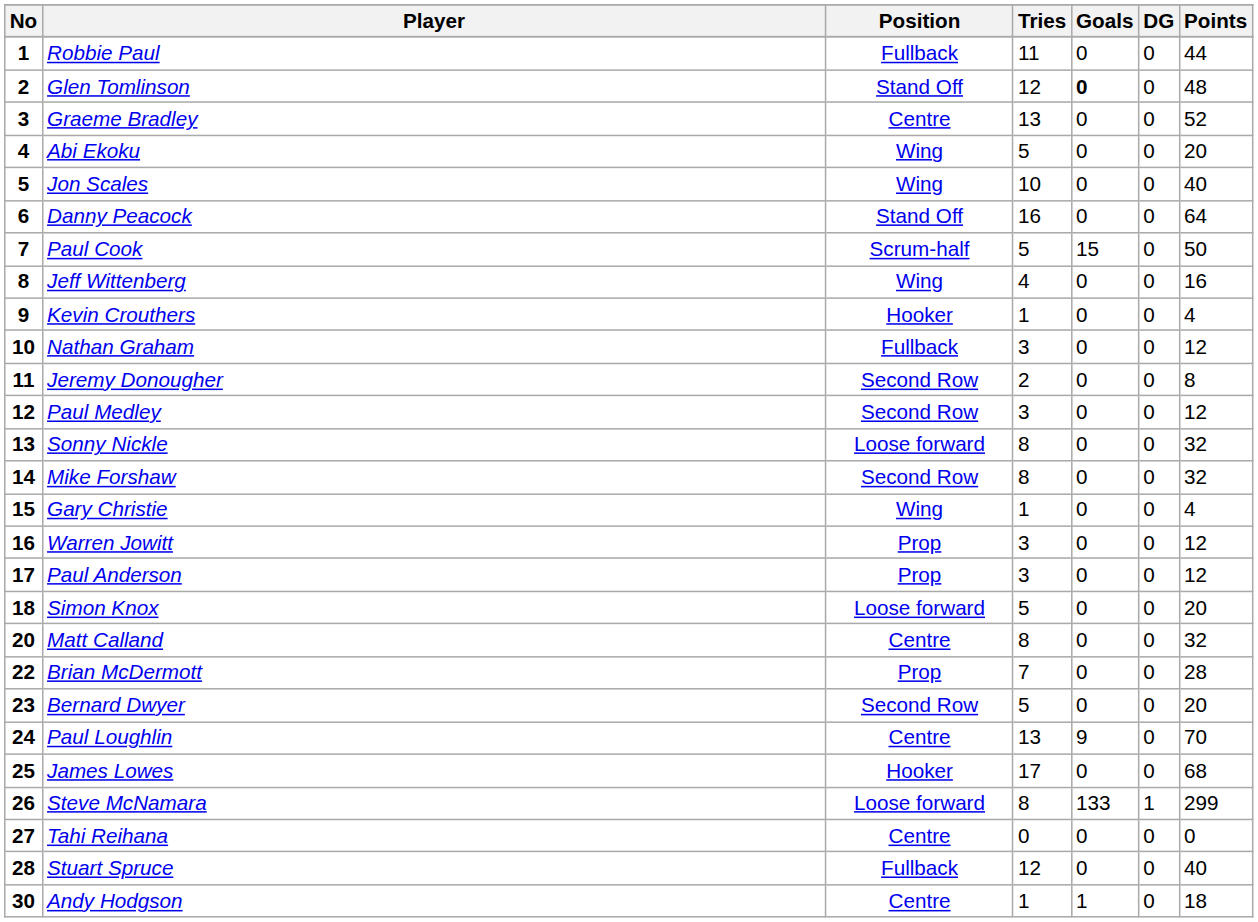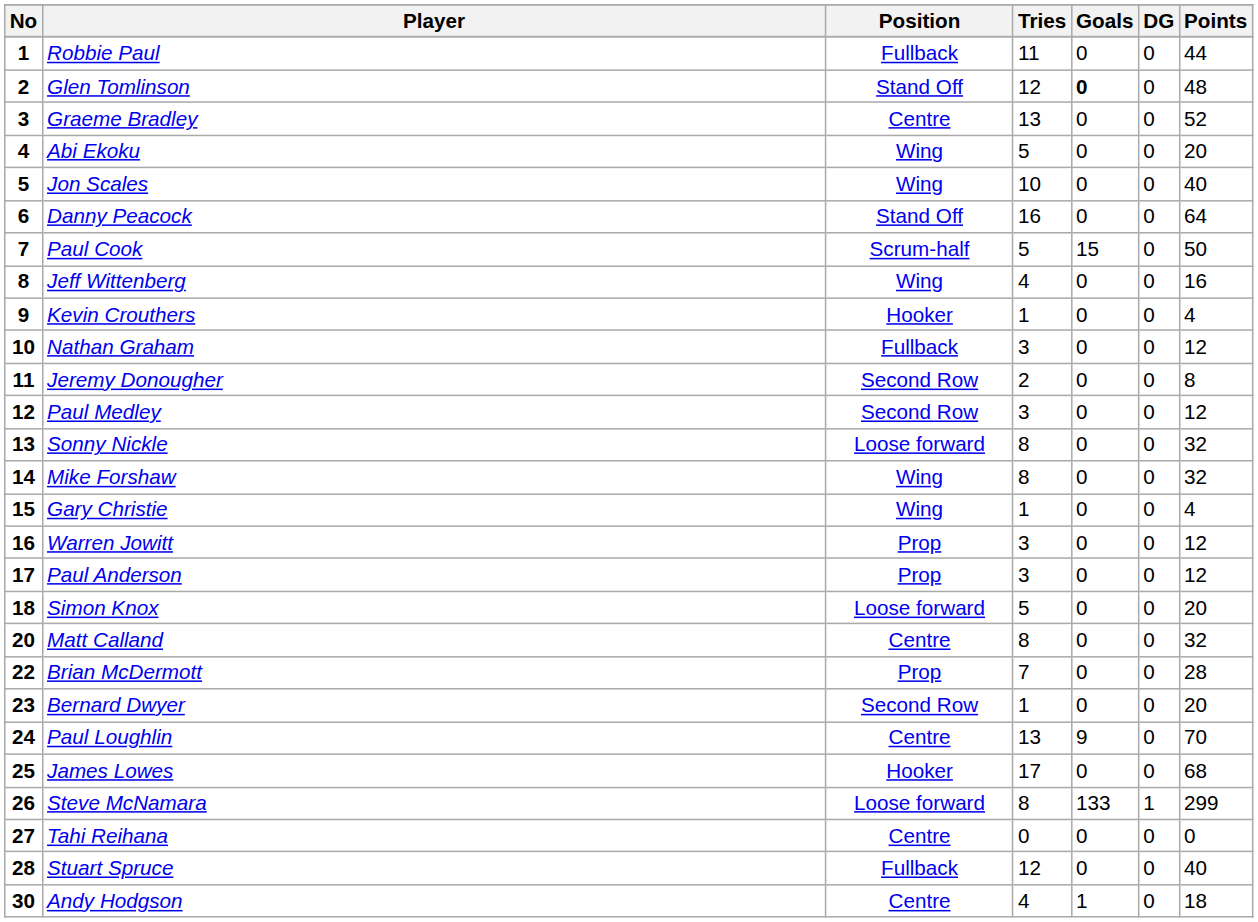Mike Forshaw | Position: Second Row -> Wing
Bernard Dwyer | Tries: 5 -> 1
Andy Hodgson | Tries: 1 -> 4
